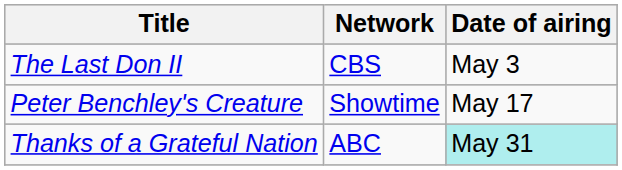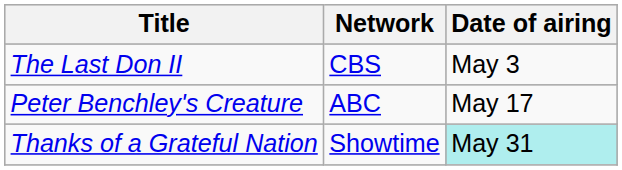Peter Benchley's Creature | Network: Showtime -> ABC
Thanks of a Grateful Nation | Network: ABC -> Showtime
